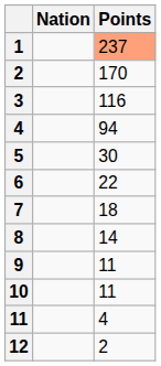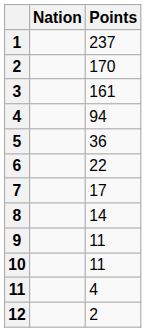1 | Points: lightsalmon background -> no background
3 | Points: 116 -> 161
5 | Points: 30 -> 36
7 | Points: 18 -> 17
